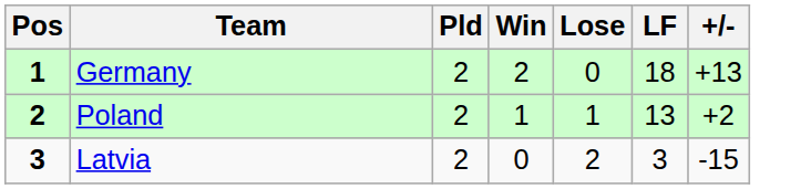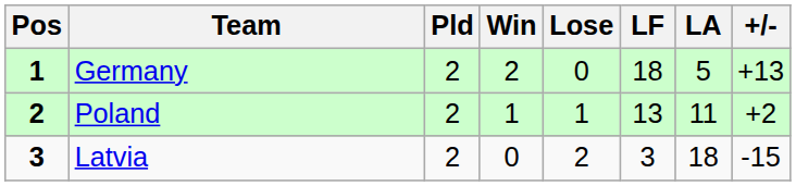+ column: LA | 5 | 11 | 18
